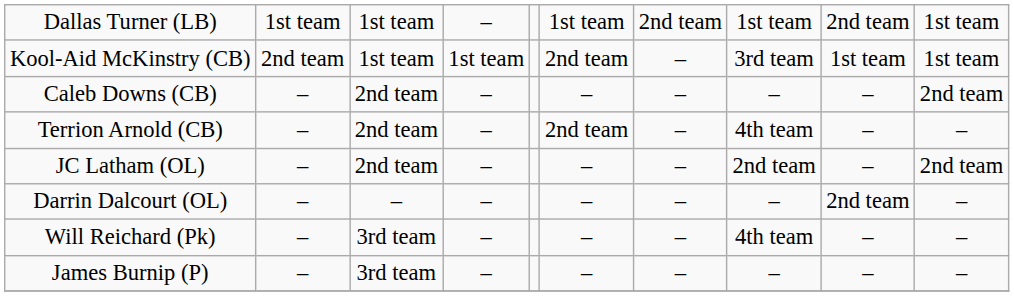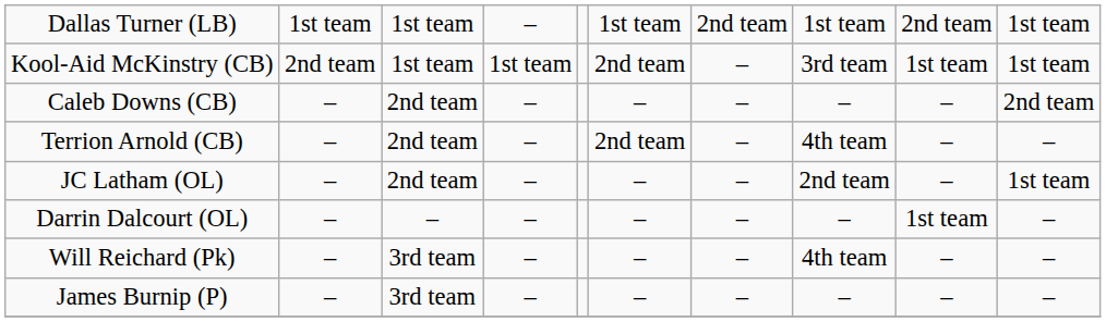JC Latham (OL) | column 10: 2nd team -> 1st team
Darrin Dalcourt (OL) | column 9: 2nd team -> 1st team
